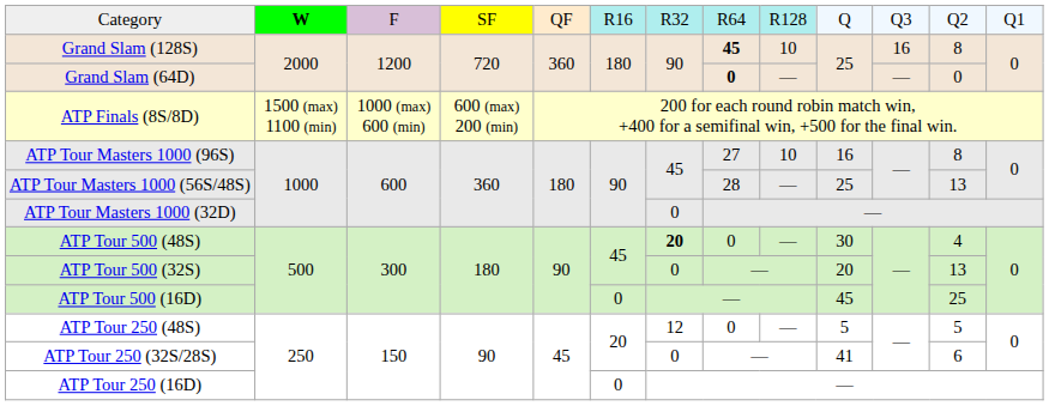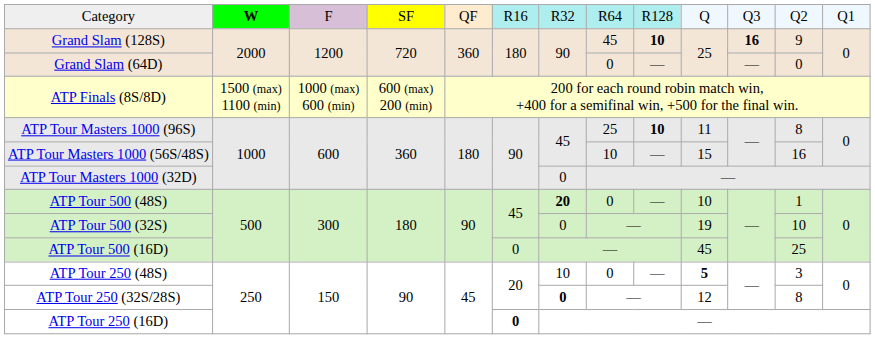Grand Slam (128S) | column 8: bold -> normal
Grand Slam (128S) | column 9: normal -> bold
Grand Slam (128S) | column 11: normal -> bold
Grand Slam (128S) | column 12: 8 -> 9
Grand Slam (64D) | column 8: bold -> normal
ATP Tour Masters 1000 (96S) | column 8: 27 -> 25
ATP Tour Masters 1000 (96S) | column 9: normal -> bold
ATP Tour Masters 1000 (96S) | column 10: 16 -> 11
ATP Tour Masters 1000 (56S/48S) | column 8: 28 -> 10
ATP Tour Masters 1000 (56S/48S) | column 10: 25 -> 15
ATP Tour Masters 1000 (56S/48S) | column 12: 13 -> 16
ATP Tour 500 (48S) | column 10: 30 -> 10
ATP Tour 500 (48S) | column 12: 4 -> 1
ATP Tour 500 (32S) | column 10: 20 -> 19
ATP Tour 500 (32S) | column 12: 13 -> 10
ATP Tour 250 (48S) | column 7: 12 -> 10
ATP Tour 250 (48S) | column 10: normal -> bold
ATP Tour 250 (48S) | column 12: 5 -> 3
ATP Tour 250 (32S/28S) | column 7: normal -> bold
ATP Tour 250 (32S/28S) | column 10: 41 -> 12
ATP Tour 250 (32S/28S) | column 12: 6 -> 8
ATP Tour 250 (16D) | column 6: normal -> bold
